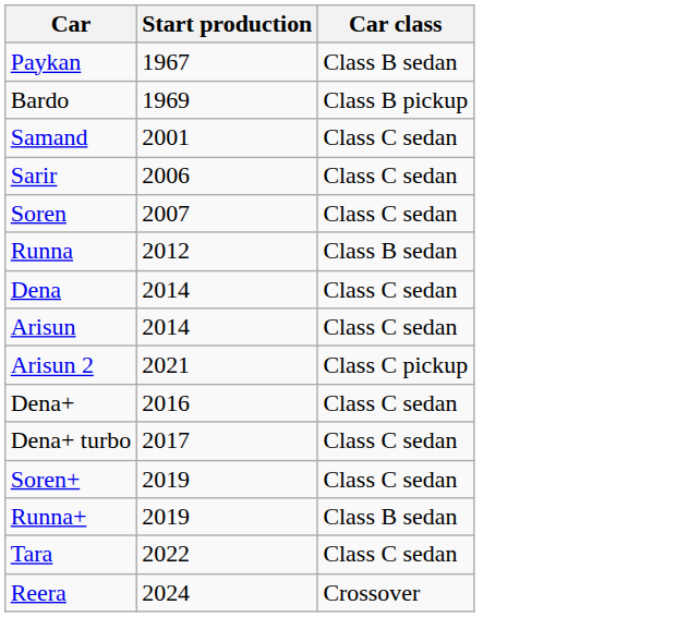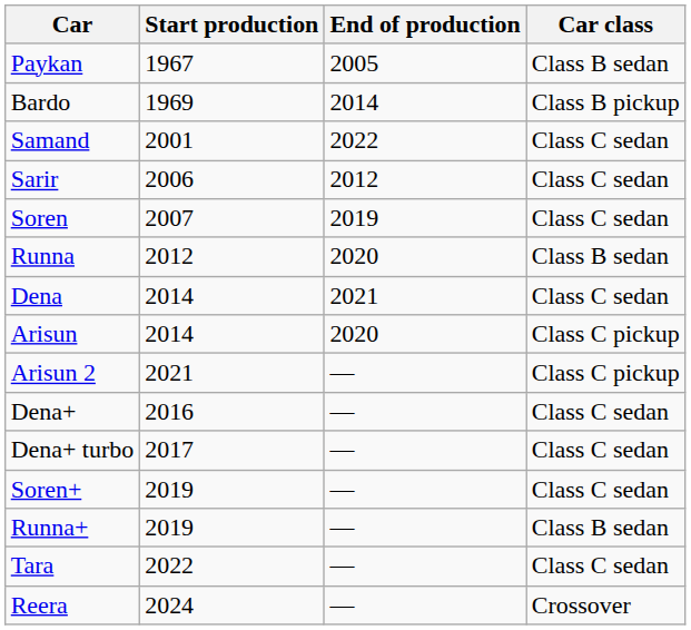+ column: End of production | 2005 | 2014 | 2022 | 2012 | 2019 | 2020 | 2021 | 2020 | — | — | — | — | — | — | —
Arisun | Car class: Class C sedan -> Class C pickup
